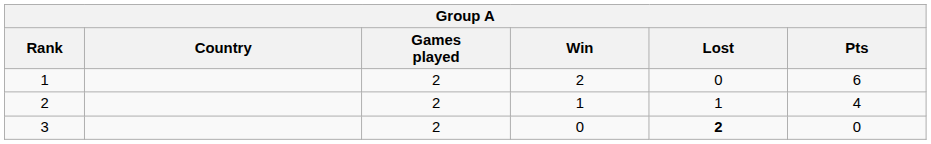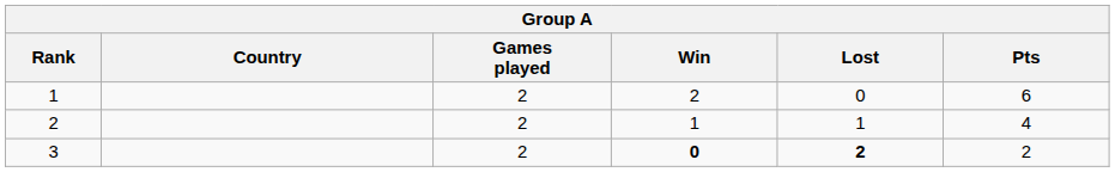3 | Win: normal -> bold
3 | Pts: 0 -> 2
